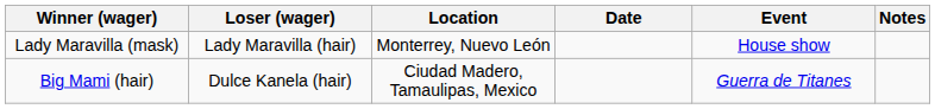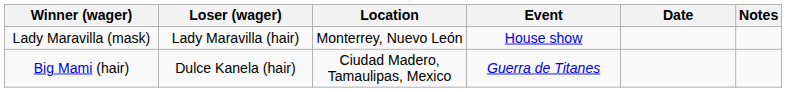columns swapped: Event <-> Date
